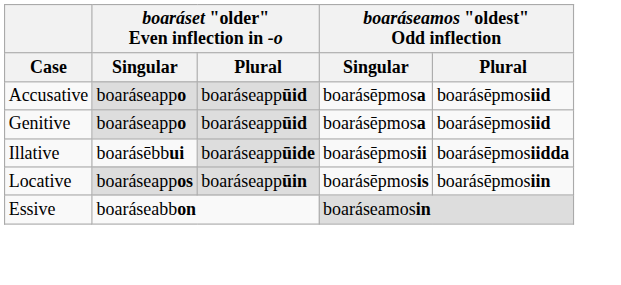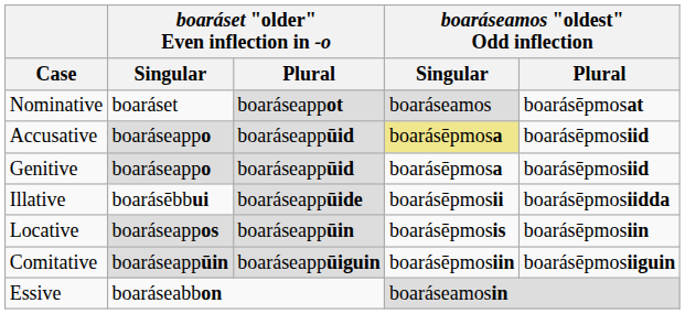+ row: Nominative | boaráset | boaráseappot | boaráseamos | boarásēpmosat
Accusative | boaráseamos "oldest" Odd inflection / Singular: no background -> khaki background
+ row: Comitative | boaráseappūin | boaráseappūiguin | boarásēpmosiin | boarásēpmosiiguin
